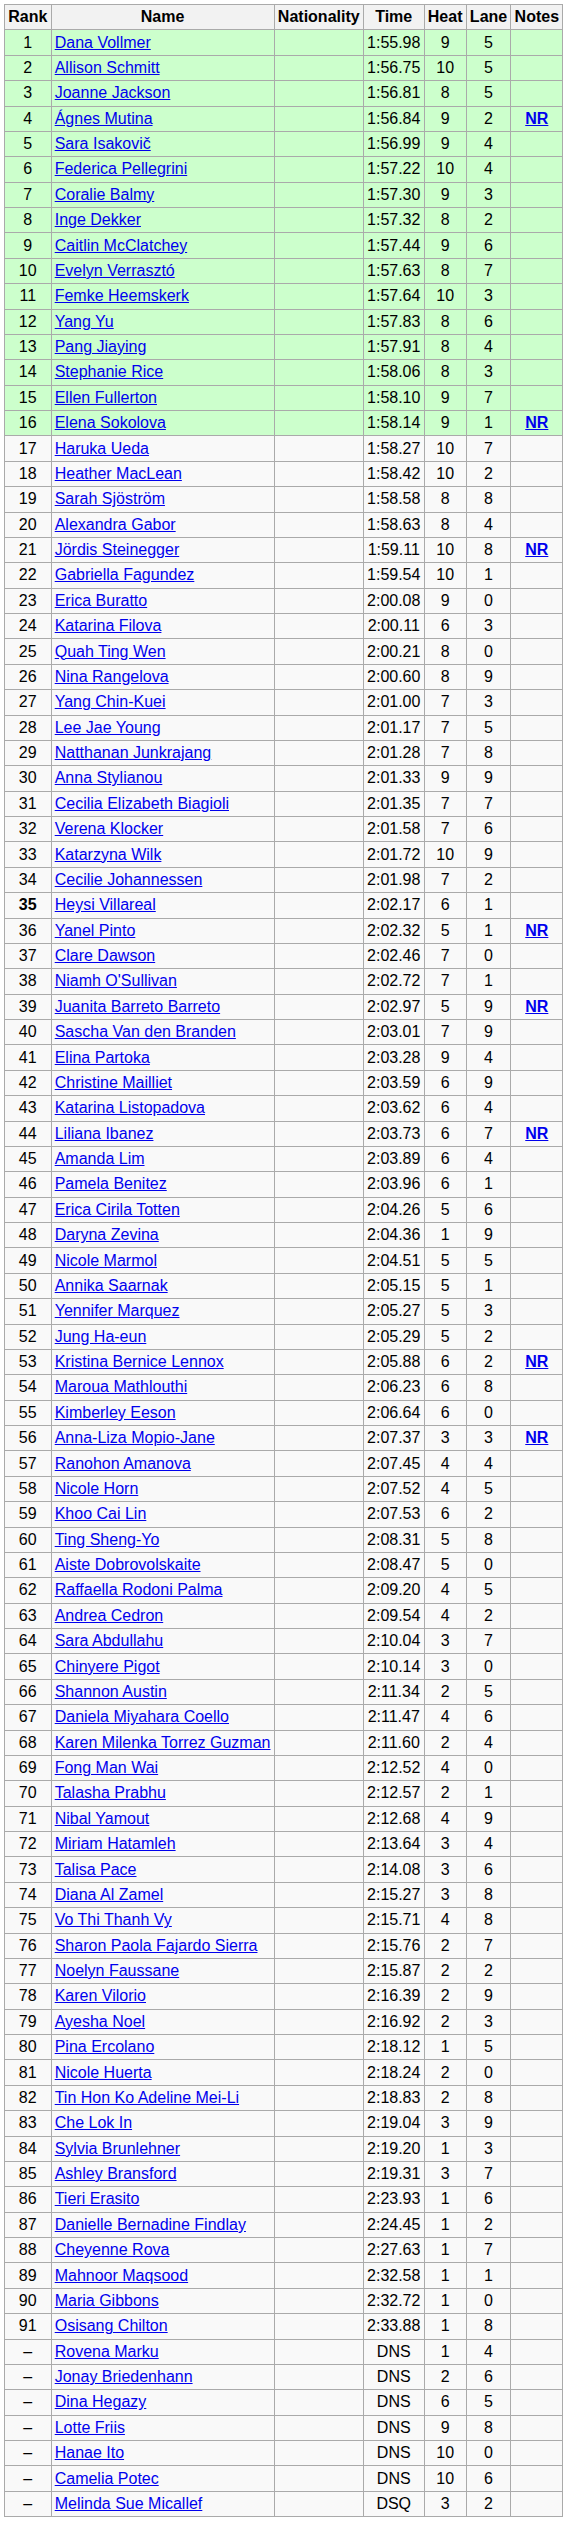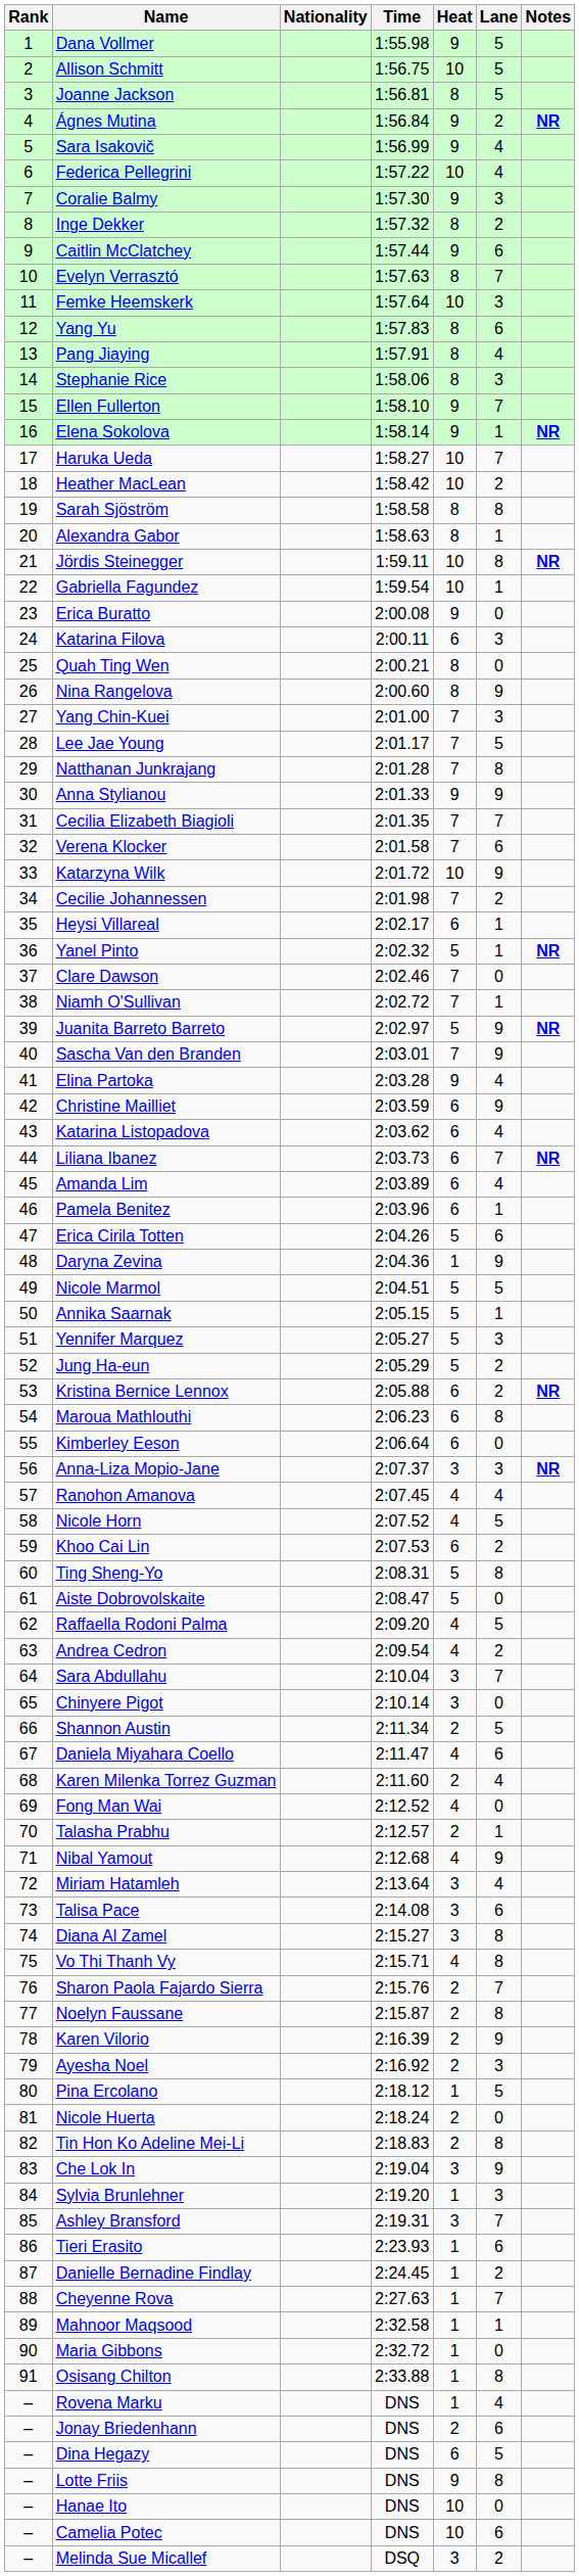Alexandra Gabor | Lane: 4 -> 1
Heysi Villareal | Rank: bold -> normal
Noelyn Faussane | Lane: 2 -> 8
